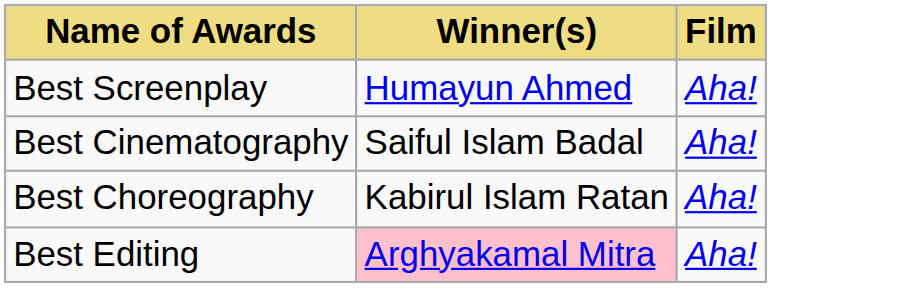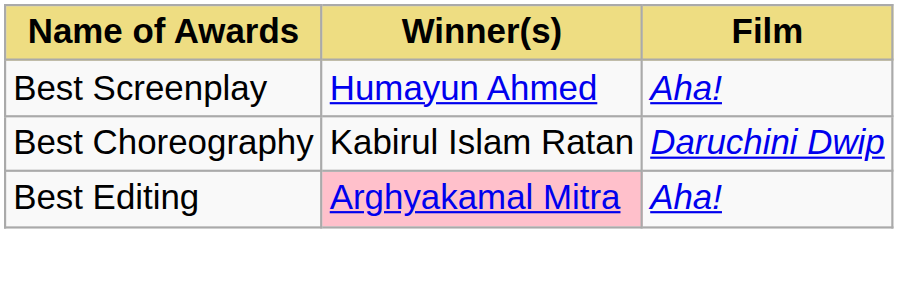- row: Best Cinematography | Saiful Islam Badal | Aha!
Best Choreography | Film: Aha! -> Daruchini Dwip
